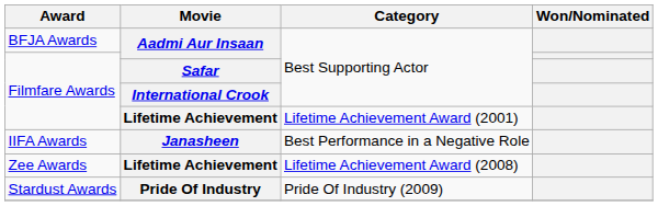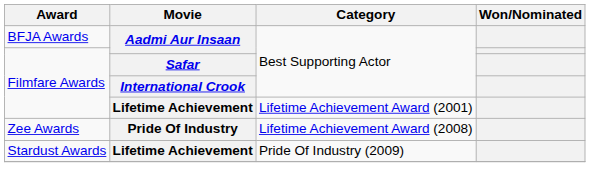- row: IIFA Awards | Janasheen | Best Performance in a Negative Role
Zee Awards | Movie: Lifetime Achievement -> Pride Of Industry
Stardust Awards | Movie: Pride Of Industry -> Lifetime Achievement
